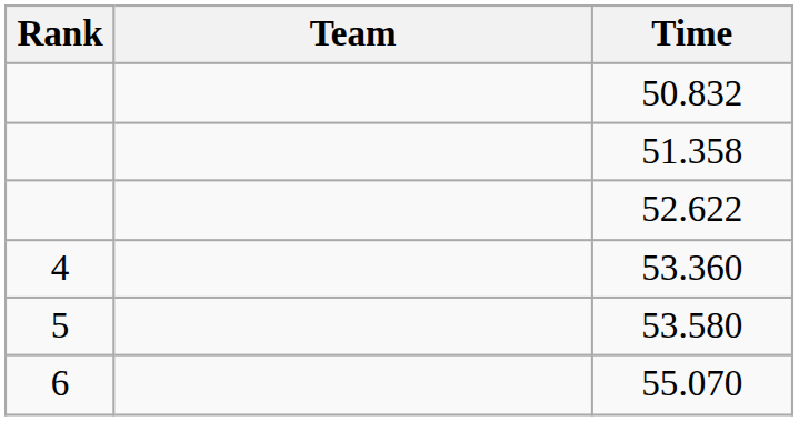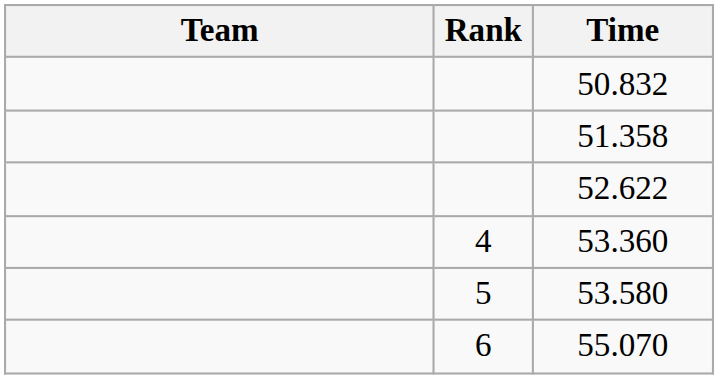columns swapped: Rank <-> Team
